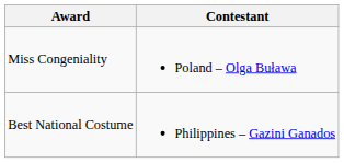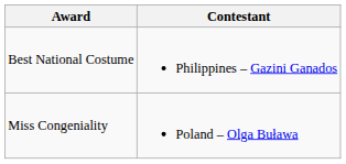rows swapped: Best National Costume <-> Miss Congeniality
